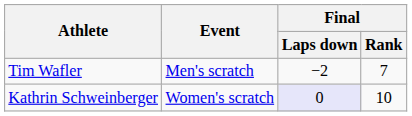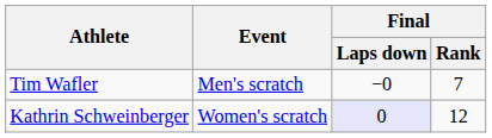Tim Wafler | Final / Laps down: −2 -> −0
Kathrin Schweinberger | Final / Rank: 10 -> 12
